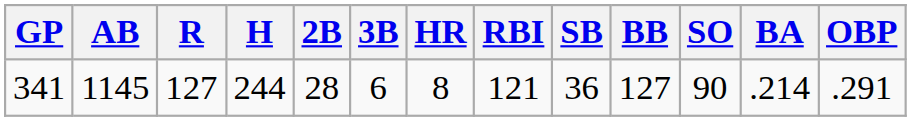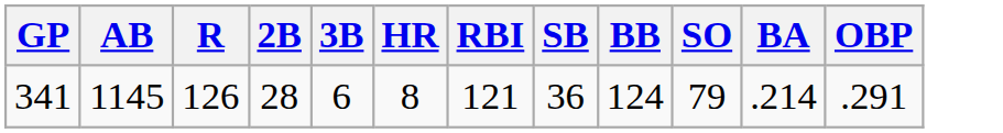- column: H | 244
341 | R: 127 -> 126
341 | BB: 127 -> 124
341 | SO: 90 -> 79
